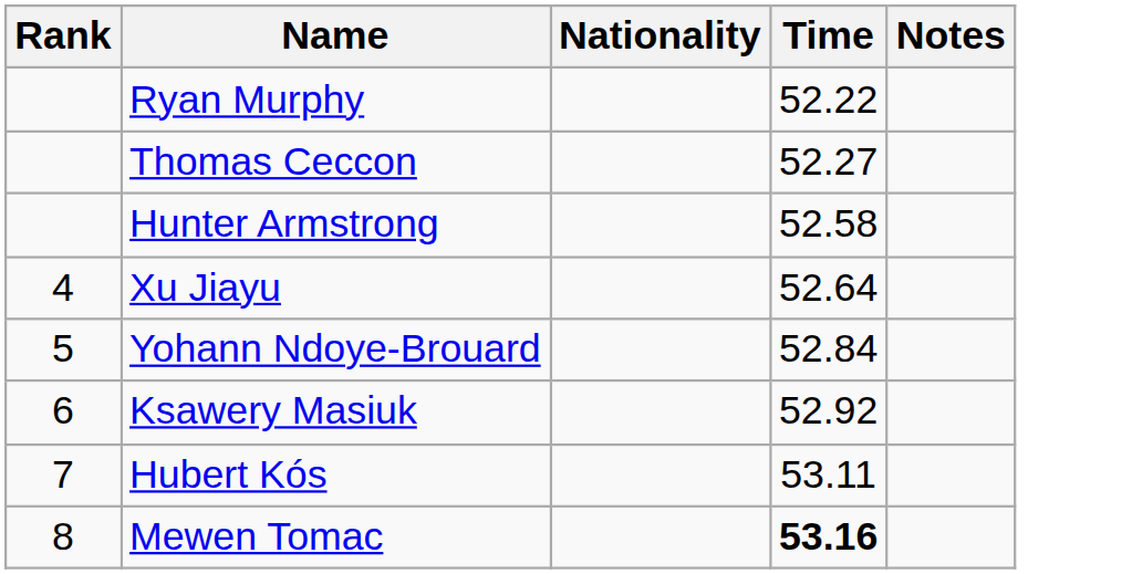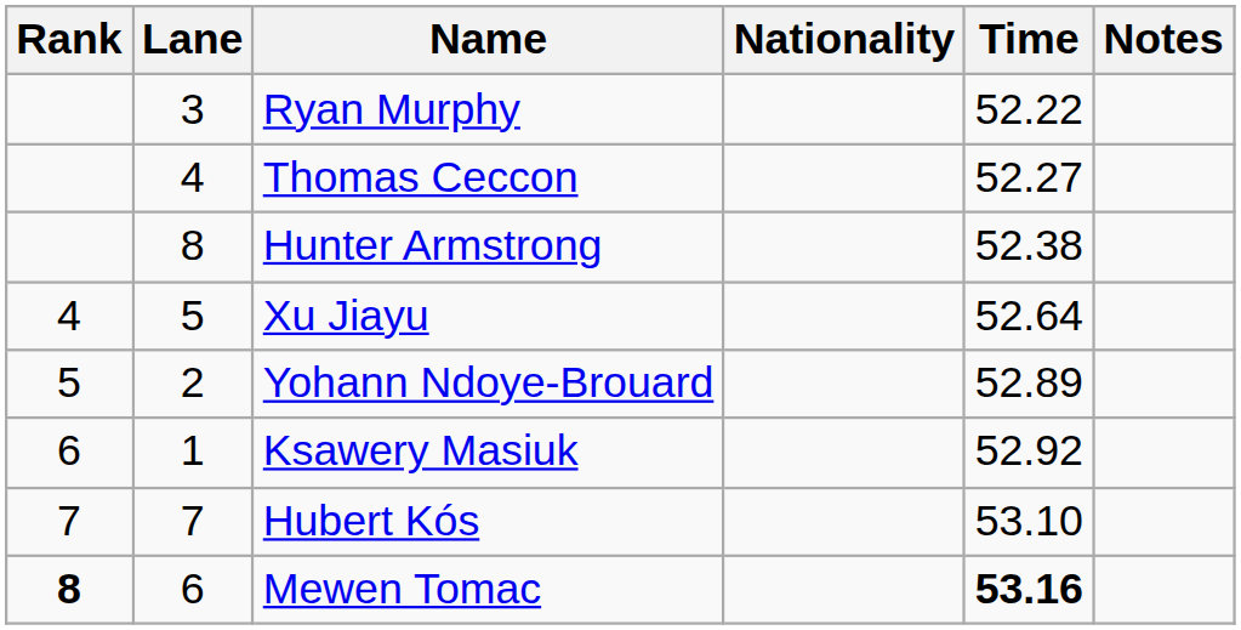+ column: Lane | 3 | 4 | 8 | 5 | 2 | 1 | 7 | 6
Hunter Armstrong | Time: 52.58 -> 52.38
Yohann Ndoye-Brouard | Time: 52.84 -> 52.89
Hubert Kós | Time: 53.11 -> 53.10
Mewen Tomac | Rank: normal -> bold
